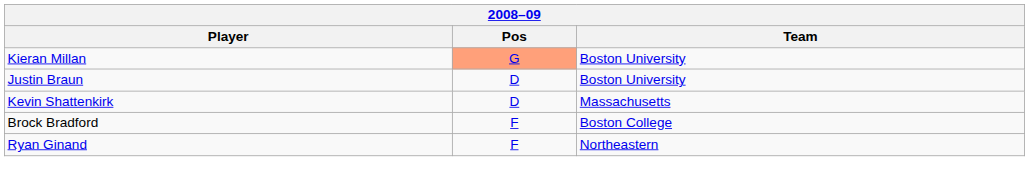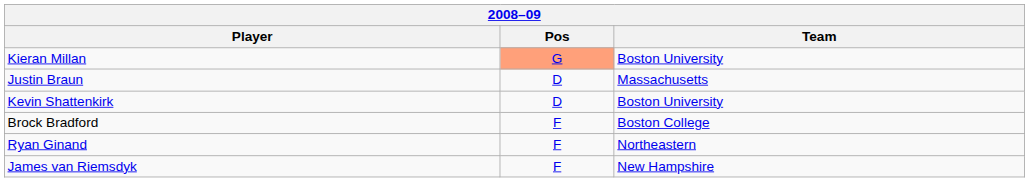Justin Braun | Team: Boston University -> Massachusetts
Kevin Shattenkirk | Team: Massachusetts -> Boston University
+ row: James van Riemsdyk | F | New Hampshire
